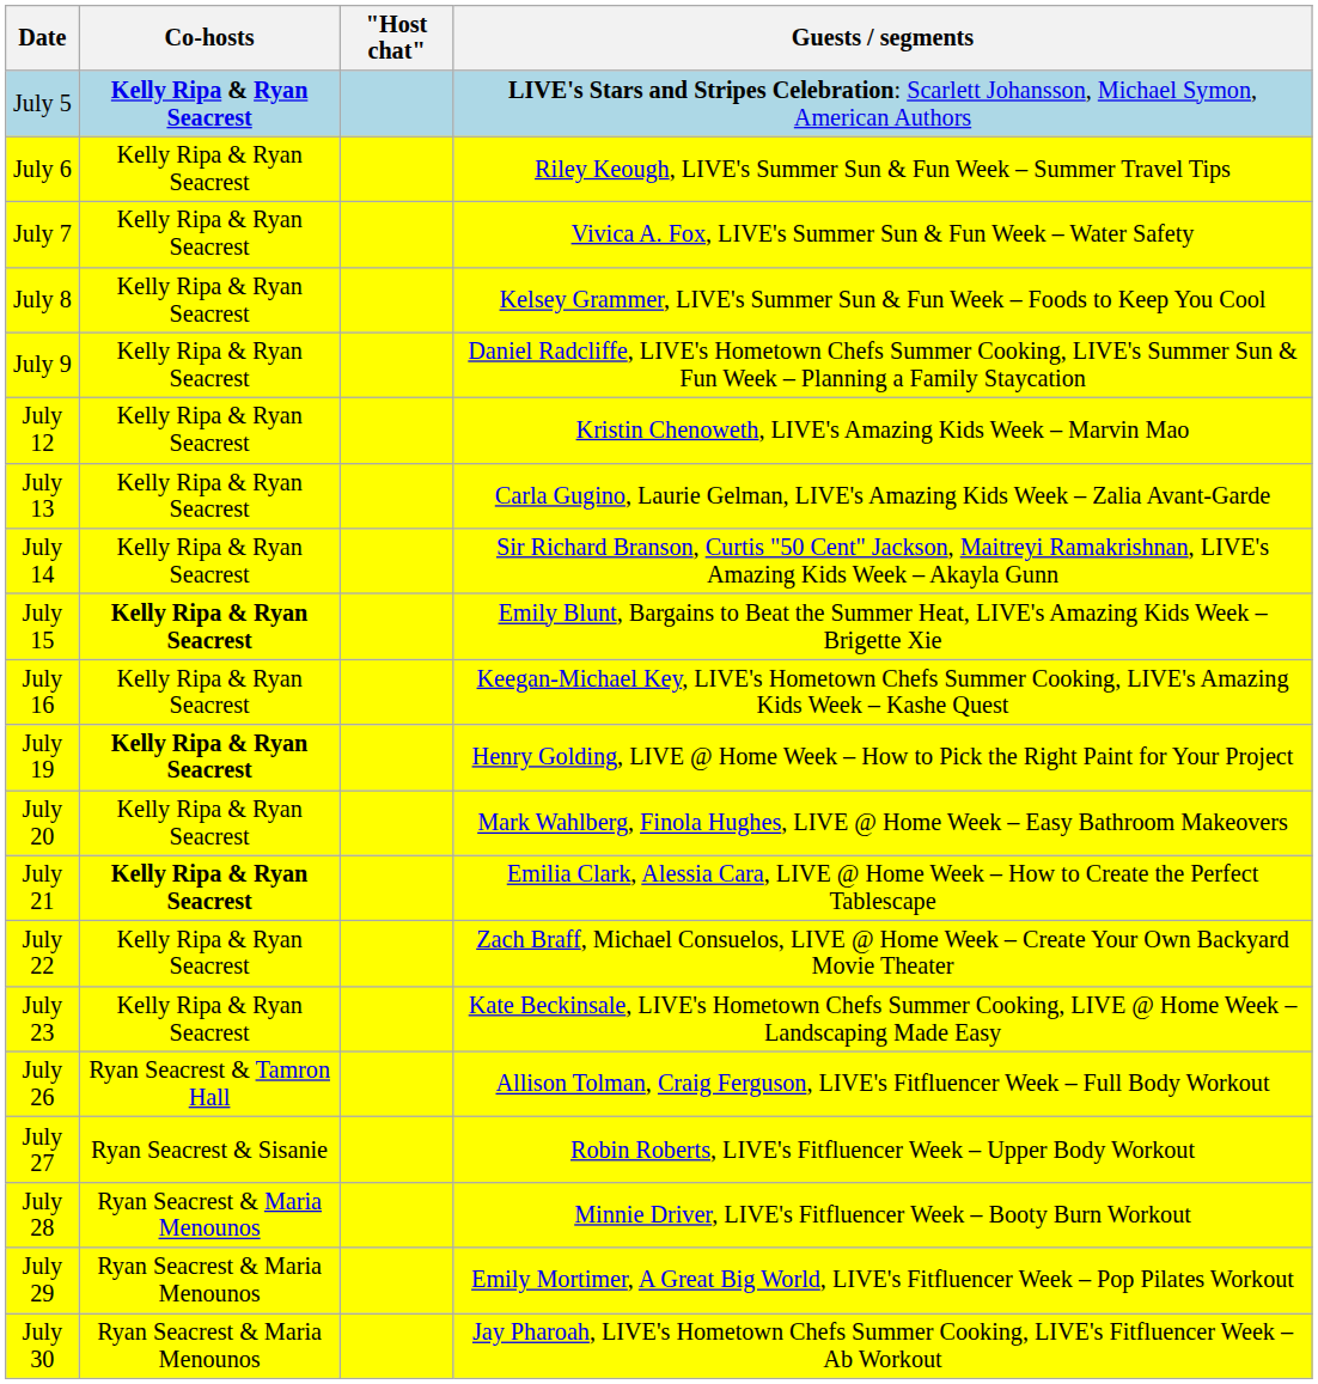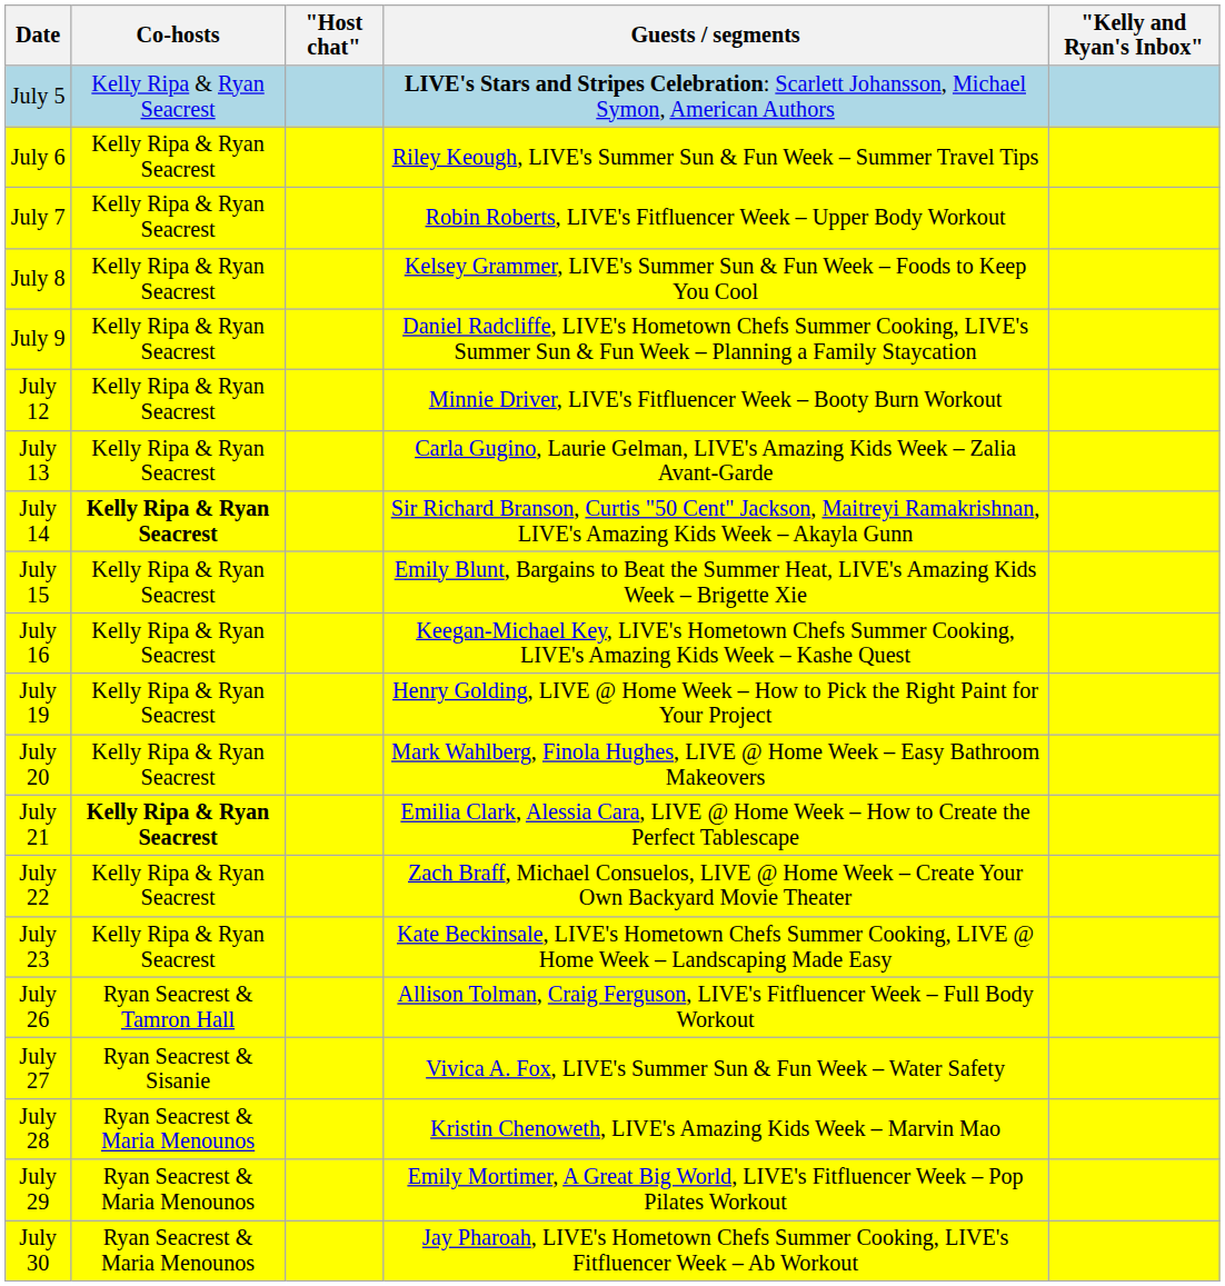+ column: "Kelly and Ryan's Inbox"
July 5 | Co-hosts: bold -> normal
July 7 | Guests / segments: Vivica A. Fox, LIVE's Summer Sun & Fun Week – Water Safety -> Robin Roberts, LIVE's Fitfluencer Week – Upper Body Workout
July 12 | Guests / segments: Kristin Chenoweth, LIVE's Amazing Kids Week – Marvin Mao -> Minnie Driver, LIVE's Fitfluencer Week – Booty Burn Workout
July 14 | Co-hosts: normal -> bold
July 15 | Co-hosts: bold -> normal
July 19 | Co-hosts: bold -> normal
July 27 | Guests / segments: Robin Roberts, LIVE's Fitfluencer Week – Upper Body Workout -> Vivica A. Fox, LIVE's Summer Sun & Fun Week – Water Safety
July 28 | Guests / segments: Minnie Driver, LIVE's Fitfluencer Week – Booty Burn Workout -> Kristin Chenoweth, LIVE's Amazing Kids Week – Marvin Mao
